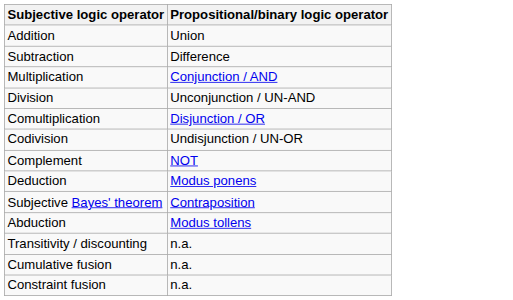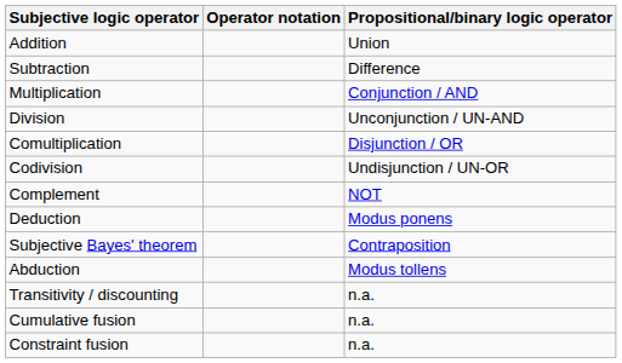+ column: Operator notation
